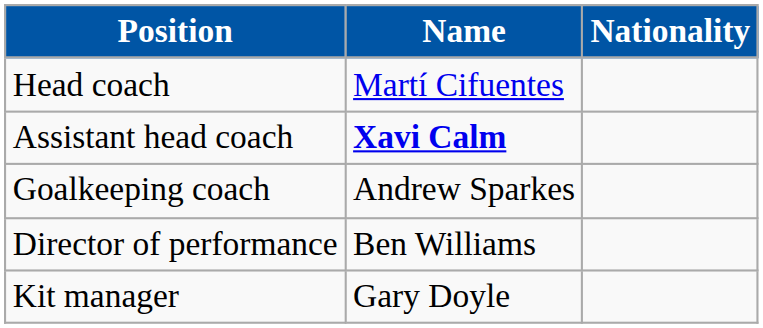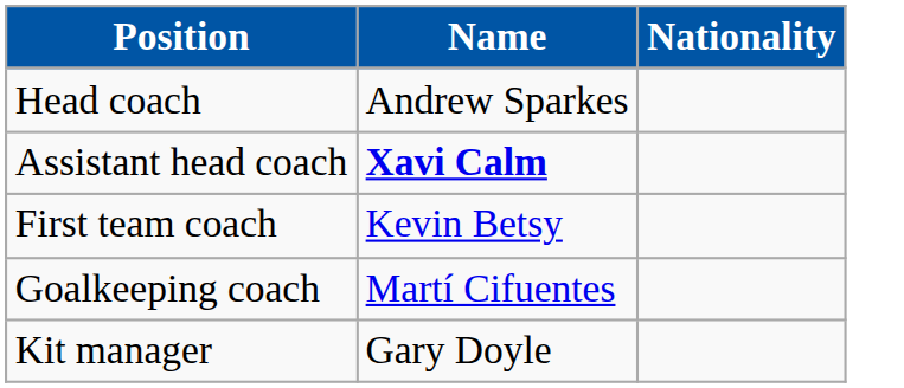Head coach | Name: Martí Cifuentes -> Andrew Sparkes
+ row: First team coach | Kevin Betsy
Goalkeeping coach | Name: Andrew Sparkes -> Martí Cifuentes
- row: Director of performance | Ben Williams
